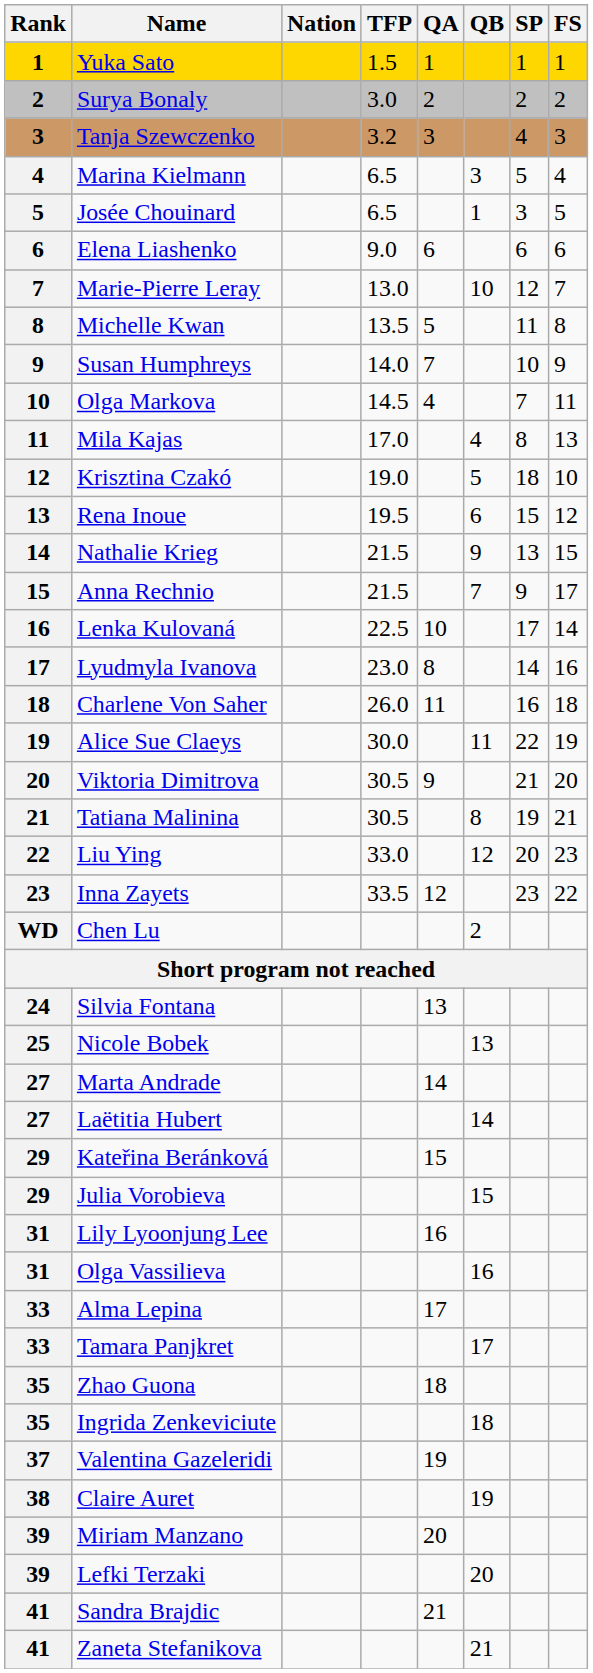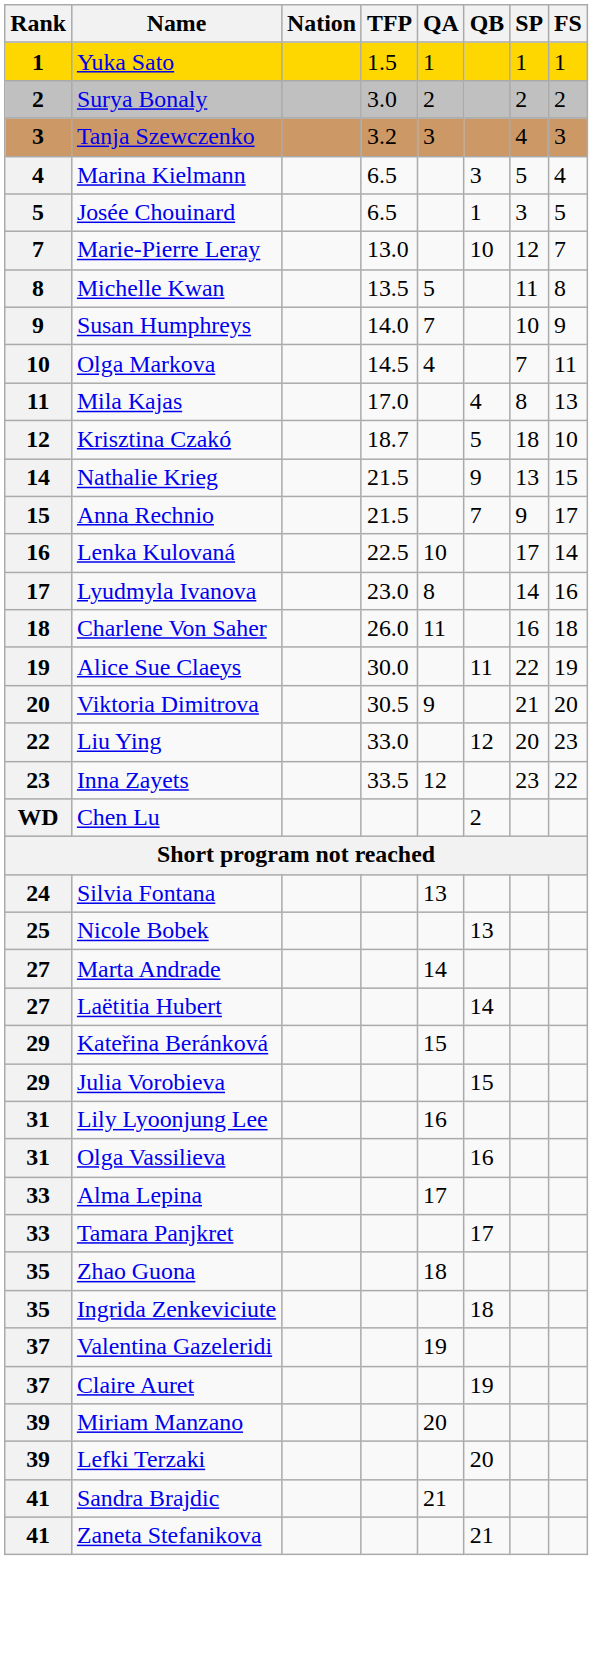- row: 6 | Elena Liashenko | 9.0 | 6 | 6 | 6
Krisztina Czakó | TFP: 19.0 -> 18.7
- row: 13 | Rena Inoue | 19.5 | 6 | 15 | 12
- row: 21 | Tatiana Malinina | 30.5 | 8 | 19 | 21
Claire Auret | Rank: 38 -> 37
